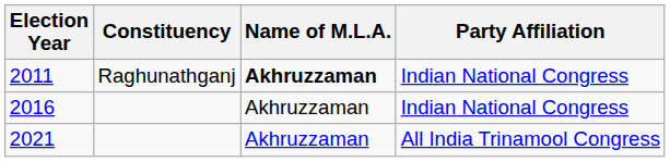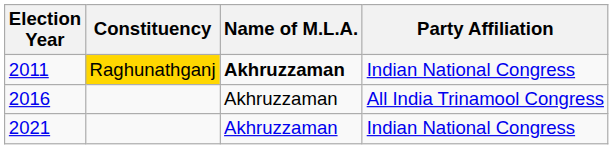2011 | Constituency: no background -> gold background
2016 | Party Affiliation: Indian National Congress -> All India Trinamool Congress
2021 | Party Affiliation: All India Trinamool Congress -> Indian National Congress
